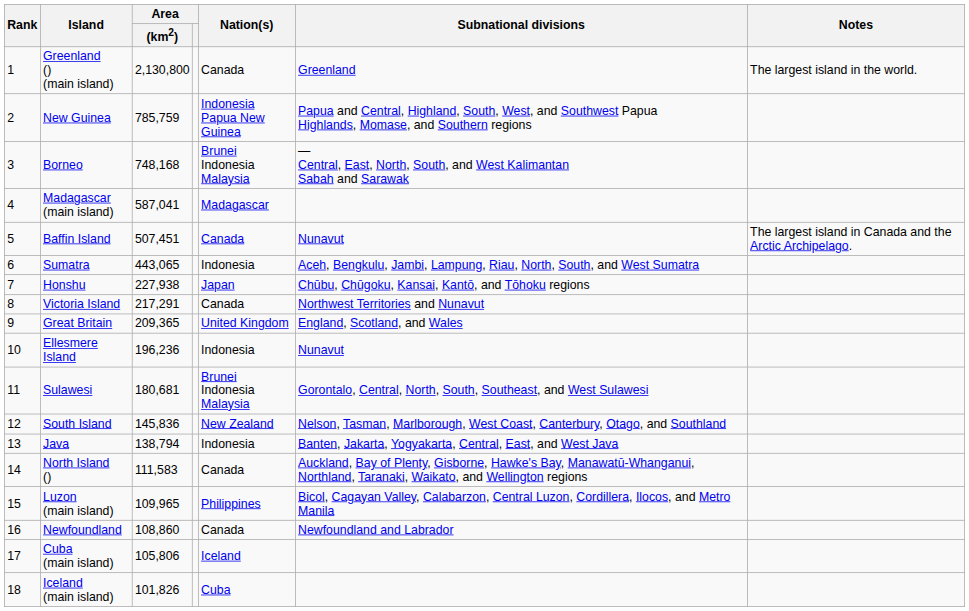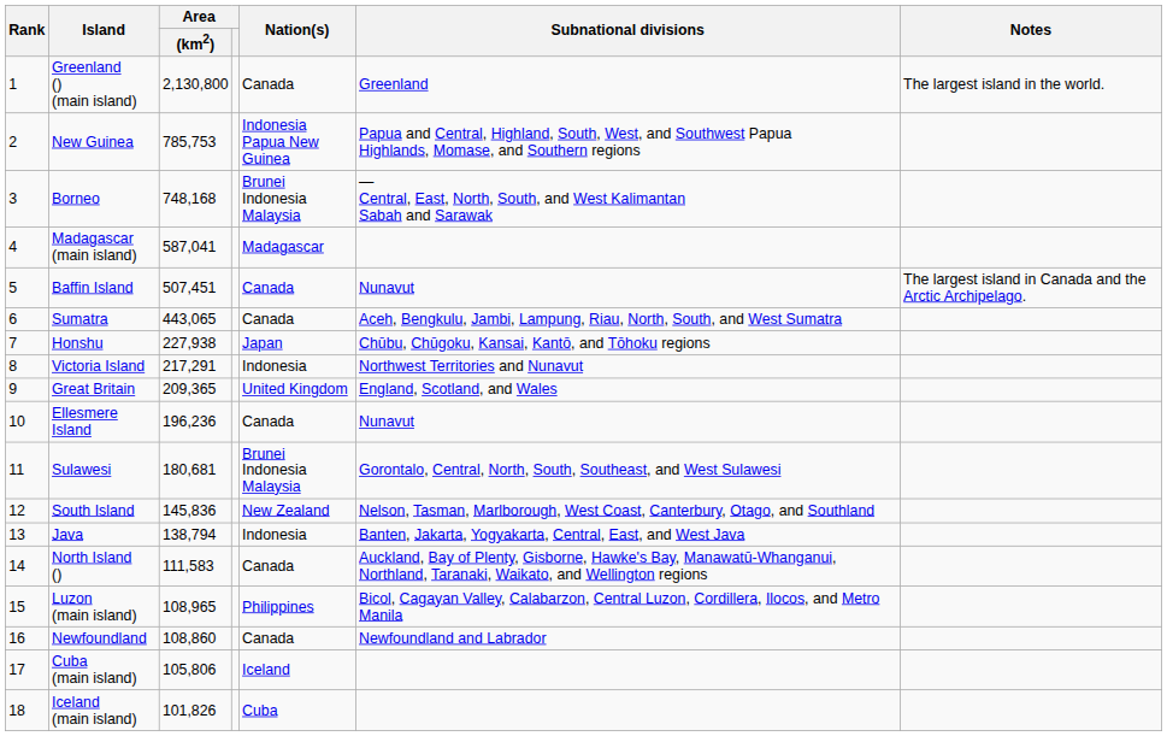New Guinea | Area / (km2): 785,759 -> 785,753
Sumatra | Nation(s): Indonesia -> Canada
Victoria Island | Nation(s): Canada -> Indonesia
Ellesmere Island | Nation(s): Indonesia -> Canada
Luzon (main island) | Area / (km2): 109,965 -> 108,965
